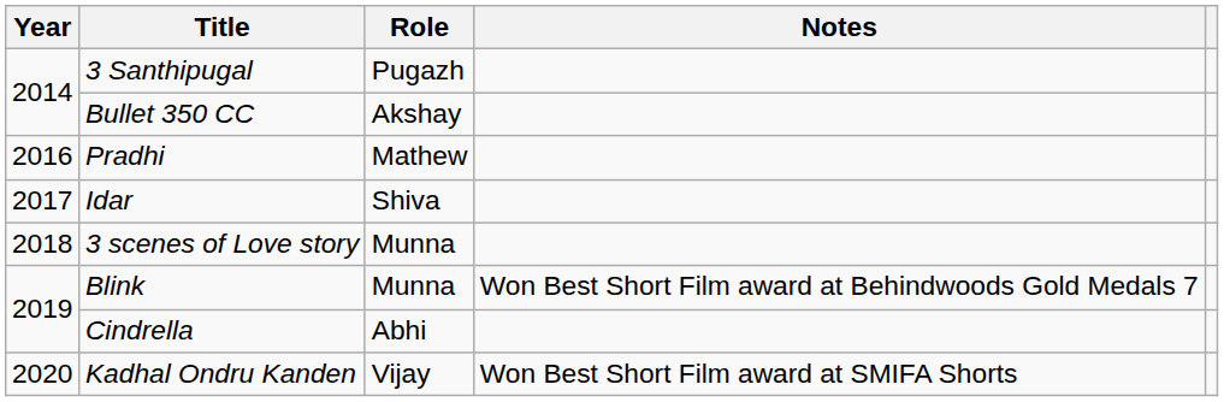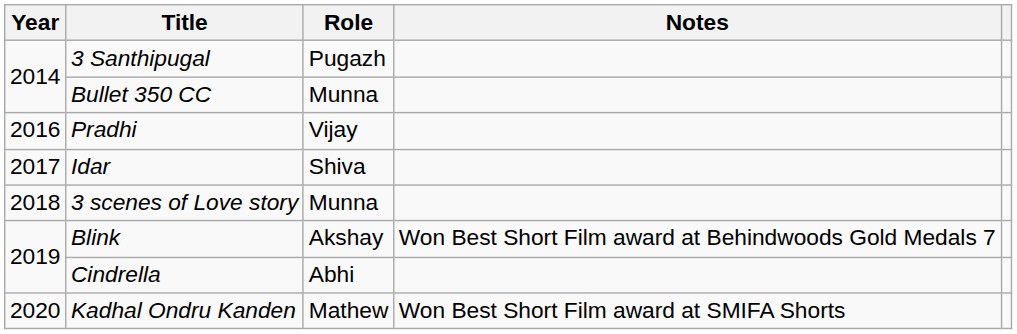Bullet 350 CC | Role: Akshay -> Munna
Pradhi | Role: Mathew -> Vijay
Blink | Role: Munna -> Akshay
Kadhal Ondru Kanden | Role: Vijay -> Mathew
